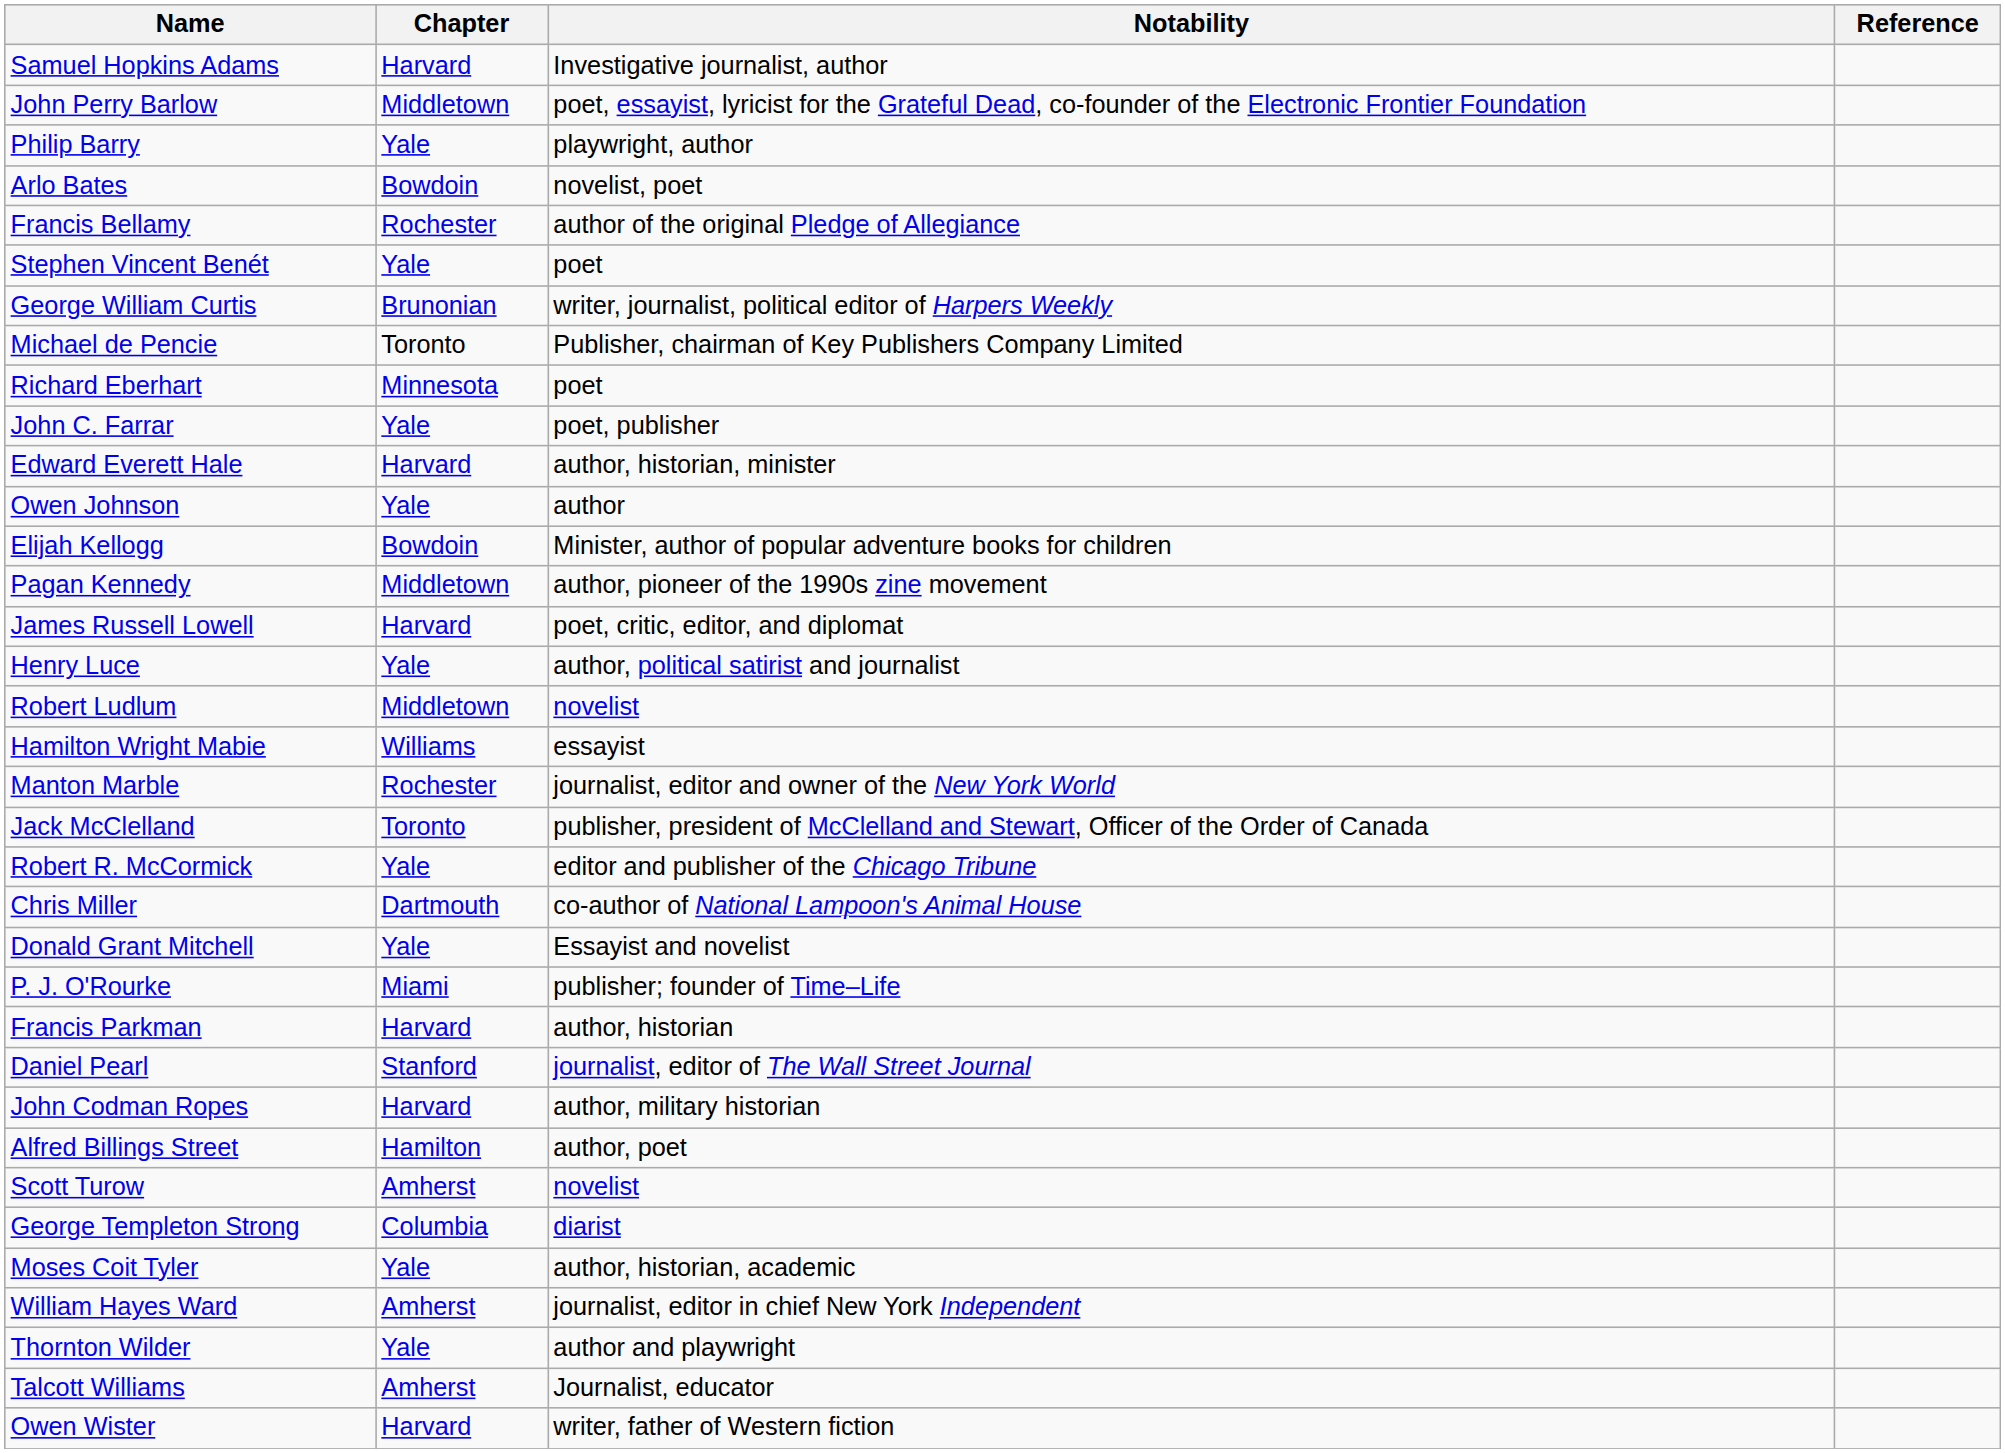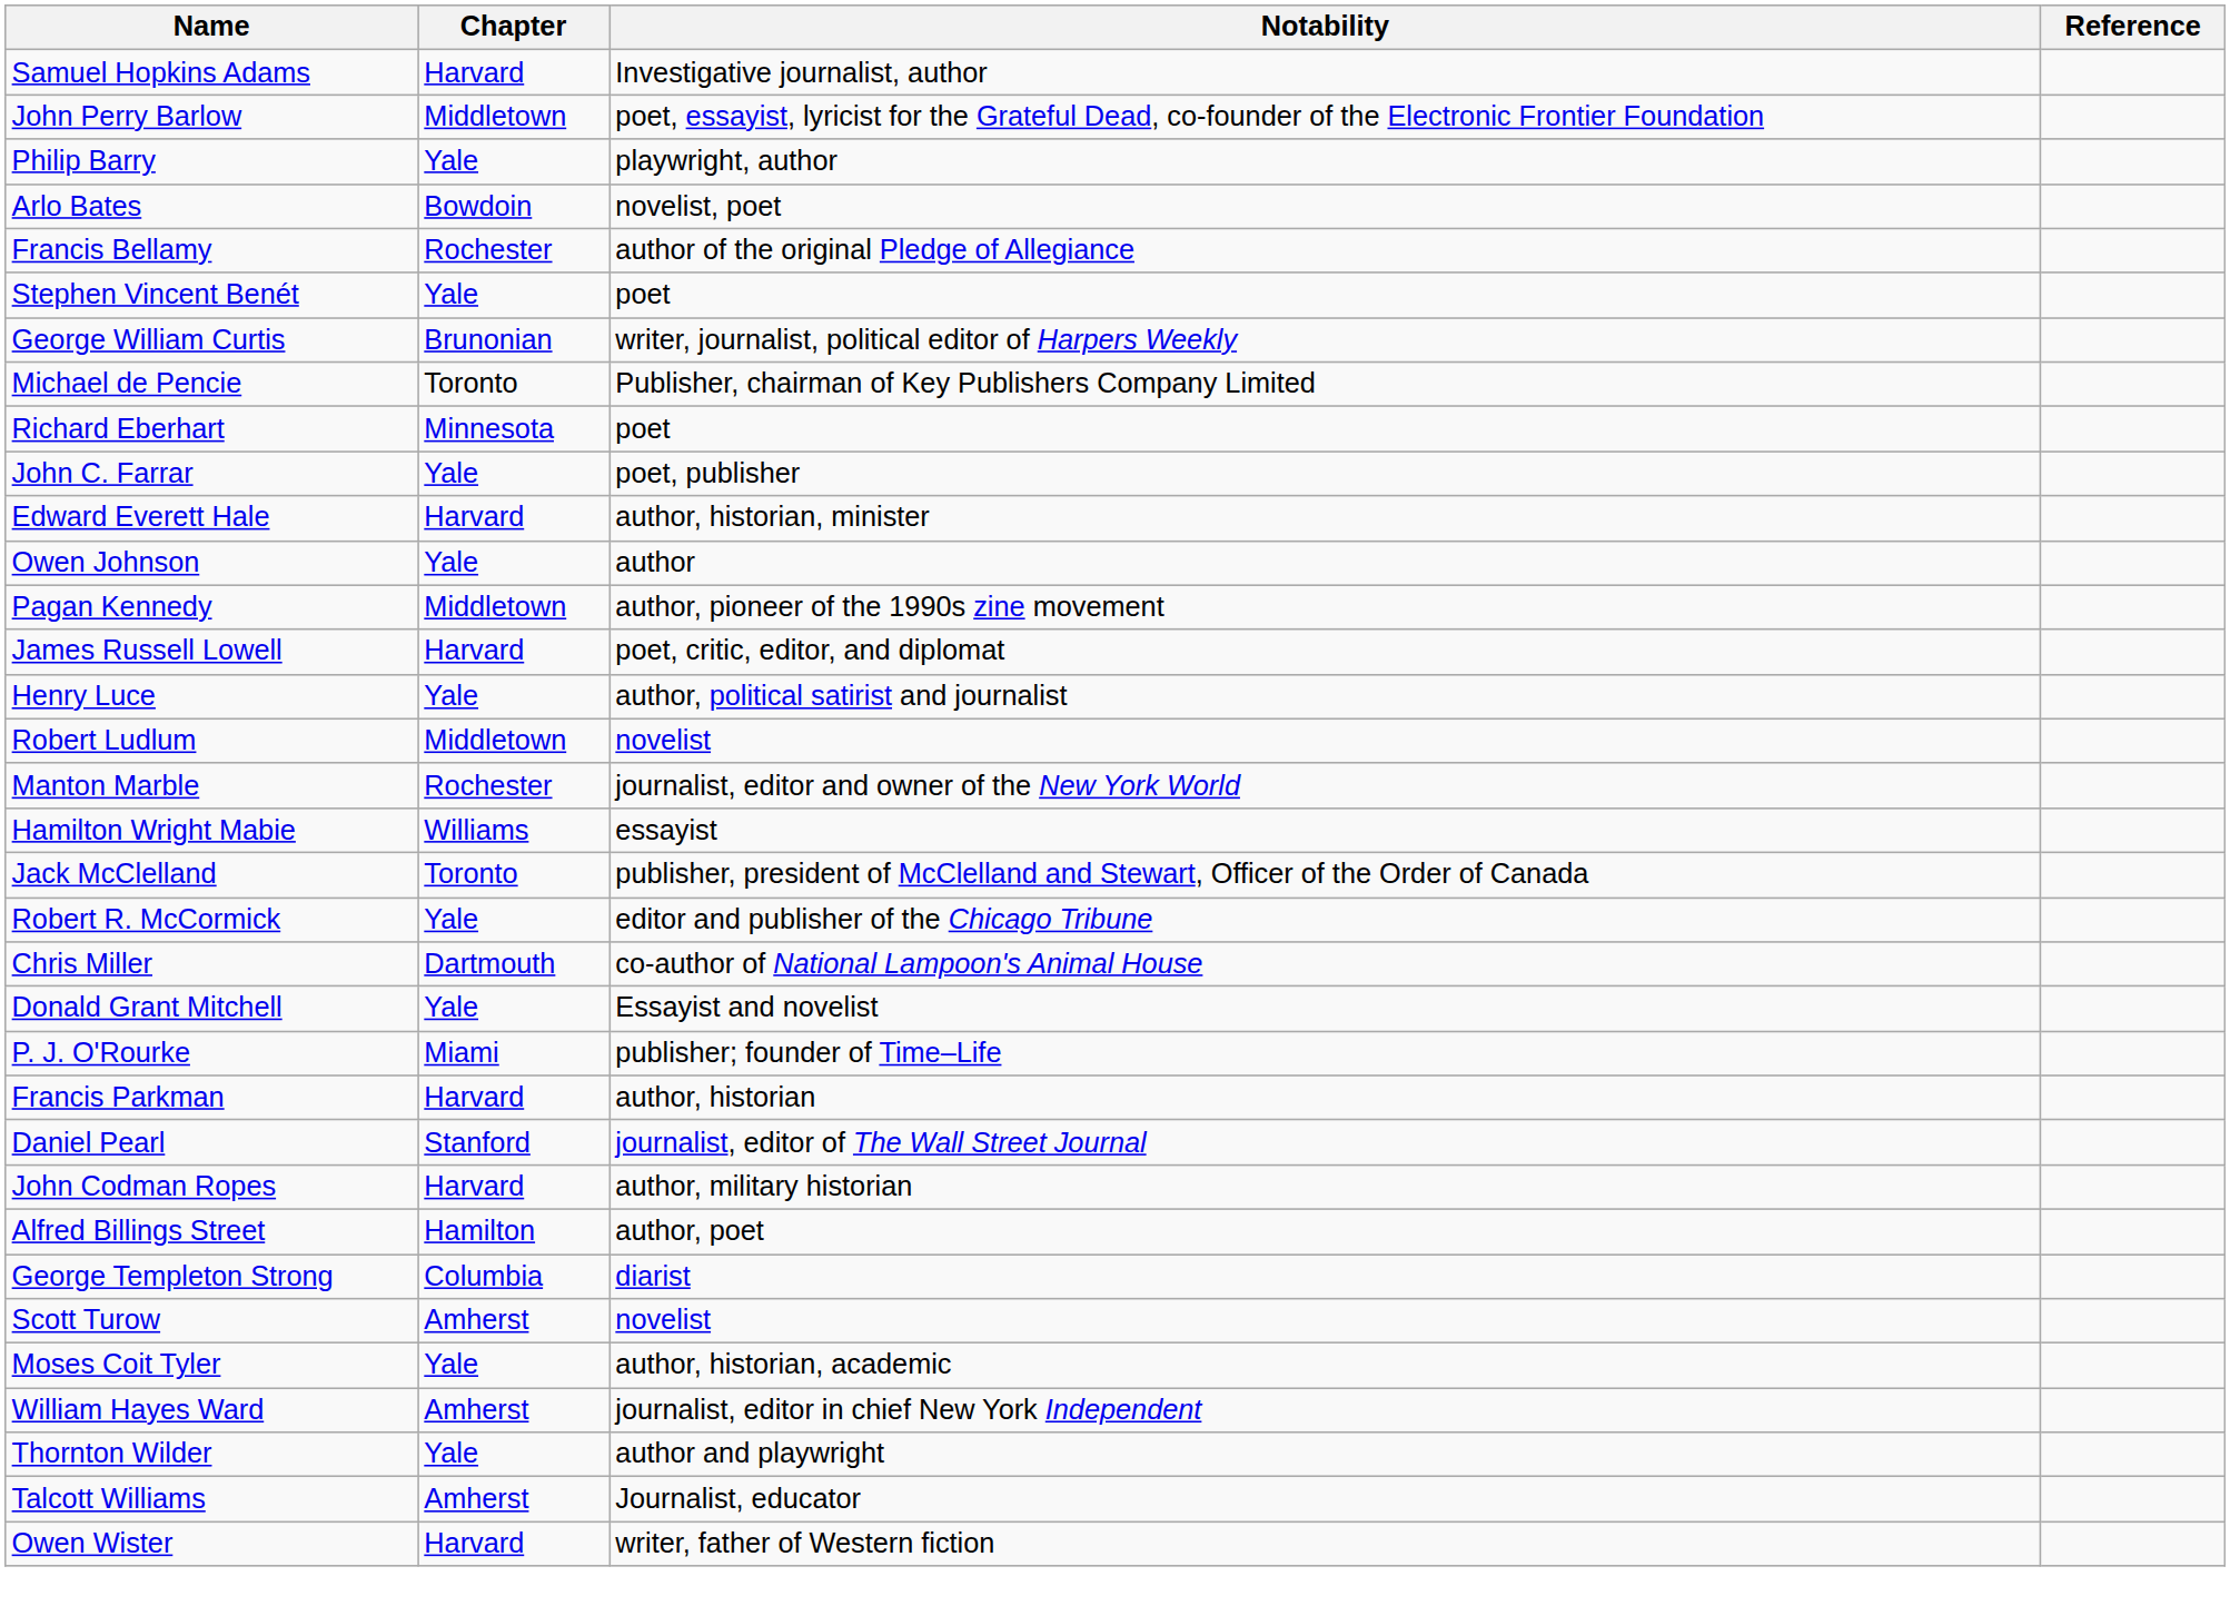- row: Elijah Kellogg | Bowdoin | Minister, author of popular adventure books for children
rows swapped: Hamilton Wright Mabie <-> Manton Marble
rows swapped: George Templeton Strong <-> Scott Turow
